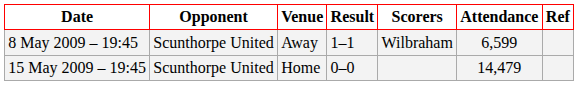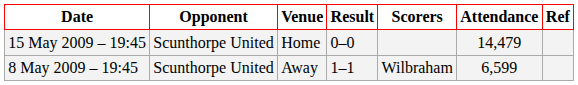rows swapped: 8 May 2009 – 19:45 <-> 15 May 2009 – 19:45
